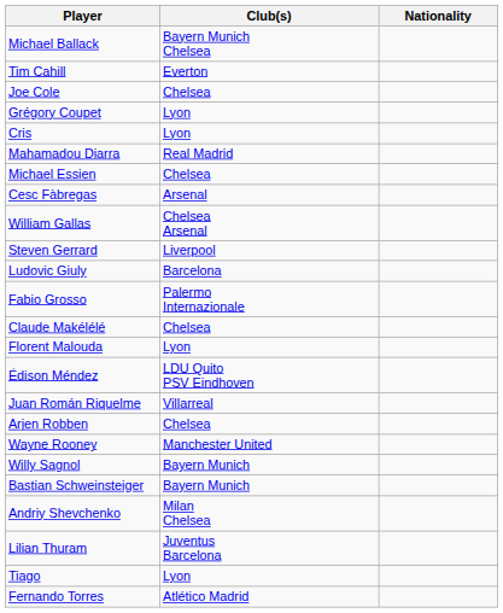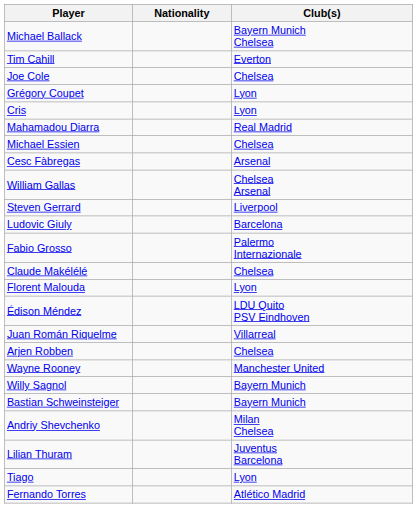columns swapped: Nationality <-> Club(s)
